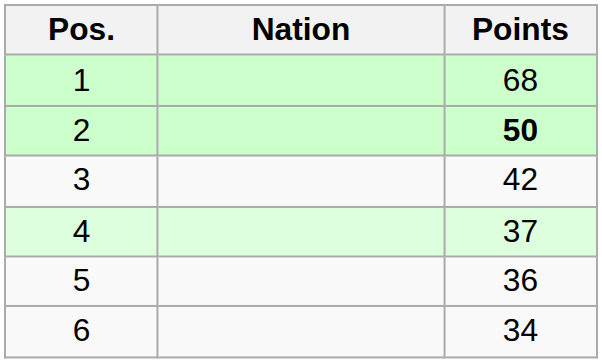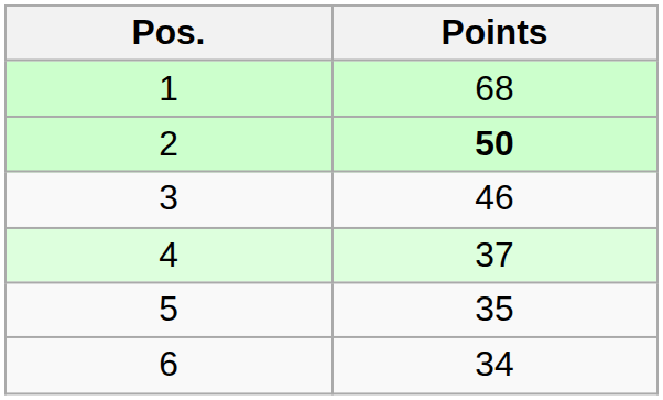- column: Nation
3 | Points: 42 -> 46
5 | Points: 36 -> 35
